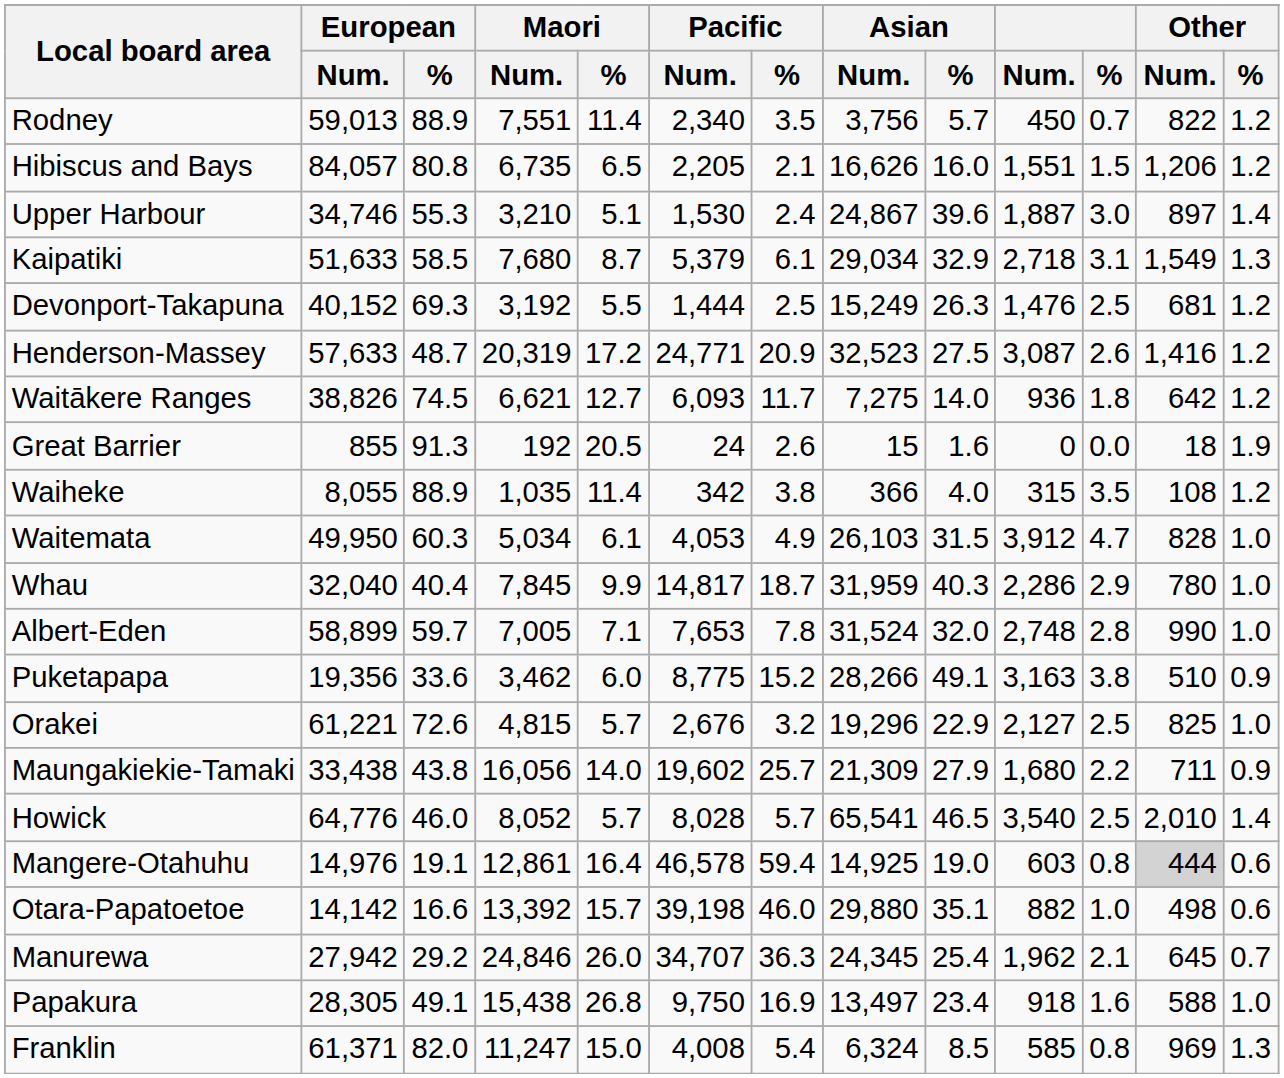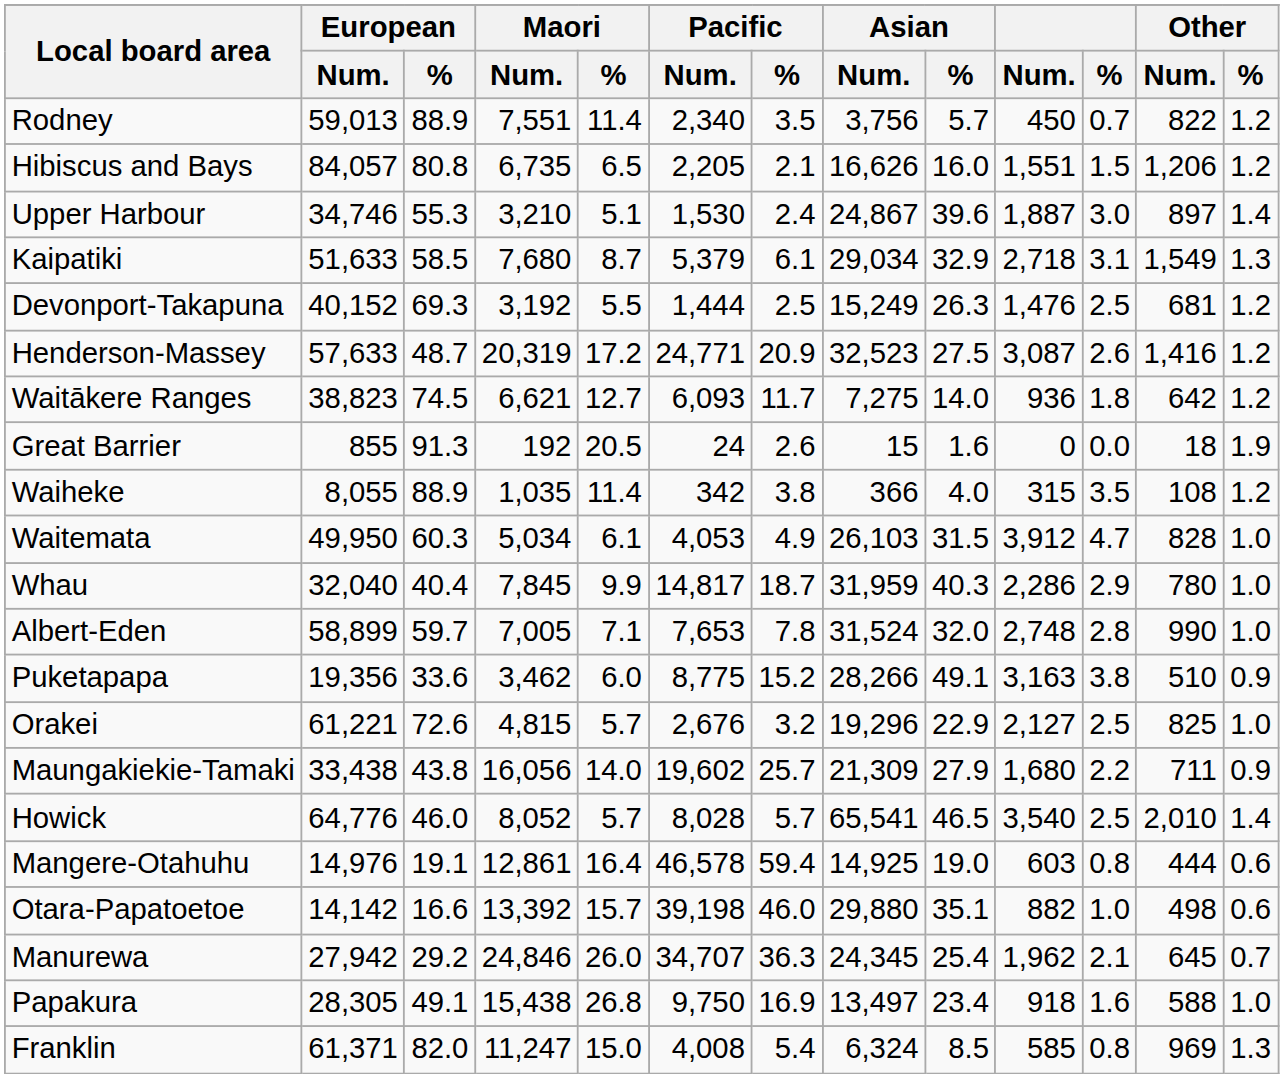Waitākere Ranges | European / Num.: 38,826 -> 38,823
Mangere-Otahuhu | Other / Num.: lightgrey background -> no background
